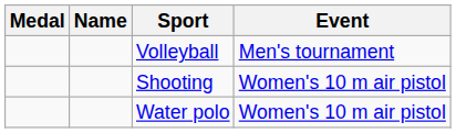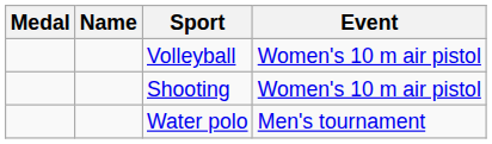Volleyball | Event: Men's tournament -> Women's 10 m air pistol
Water polo | Event: Women's 10 m air pistol -> Men's tournament
